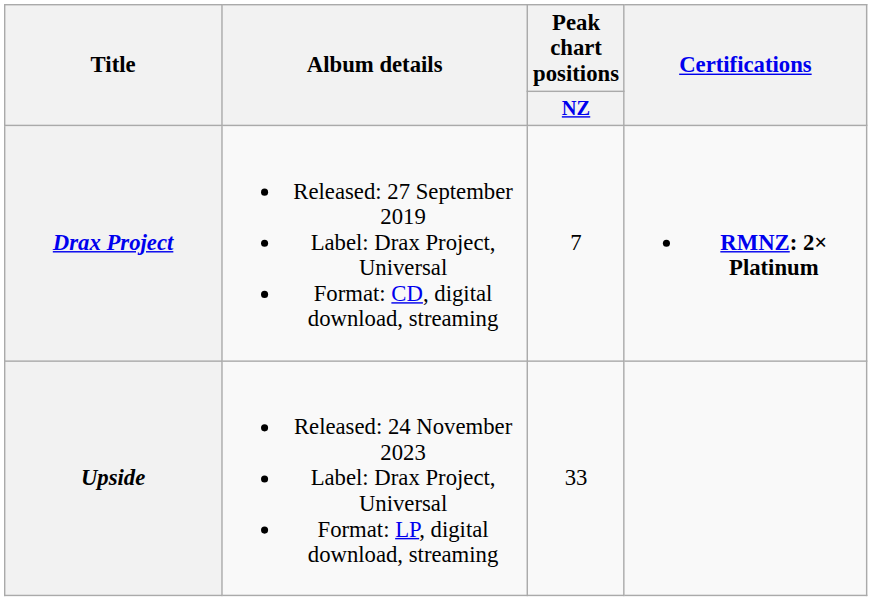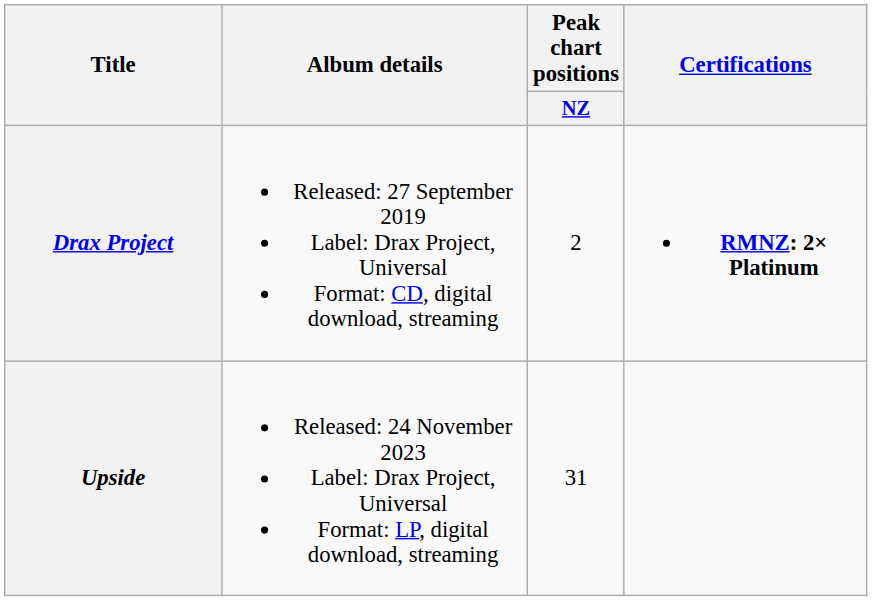Drax Project | Peak chart positions / NZ: 7 -> 2
Upside | Peak chart positions / NZ: 33 -> 31
